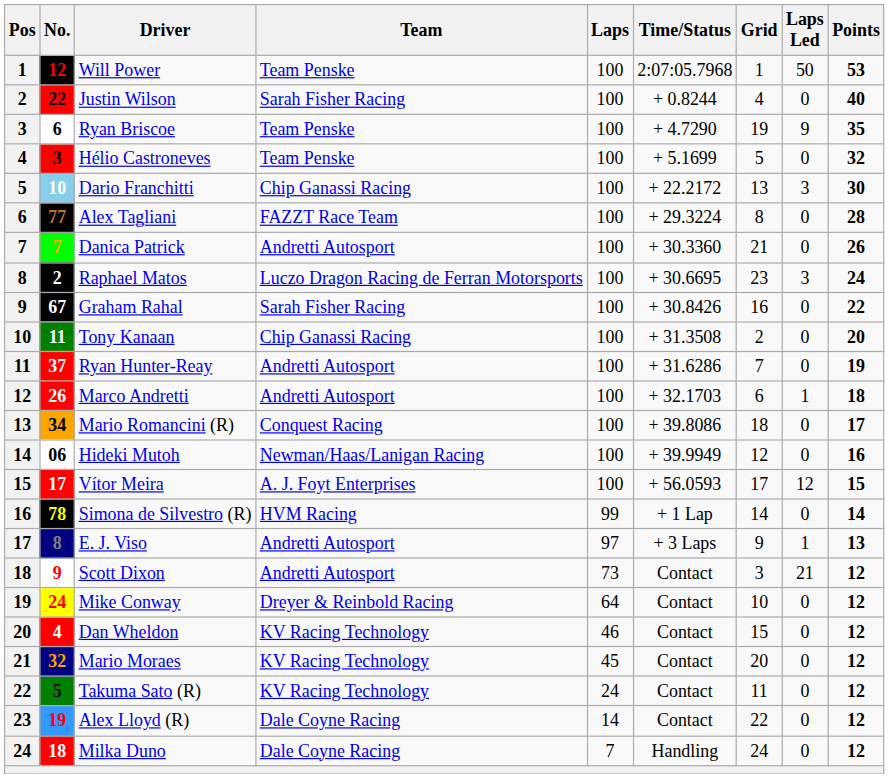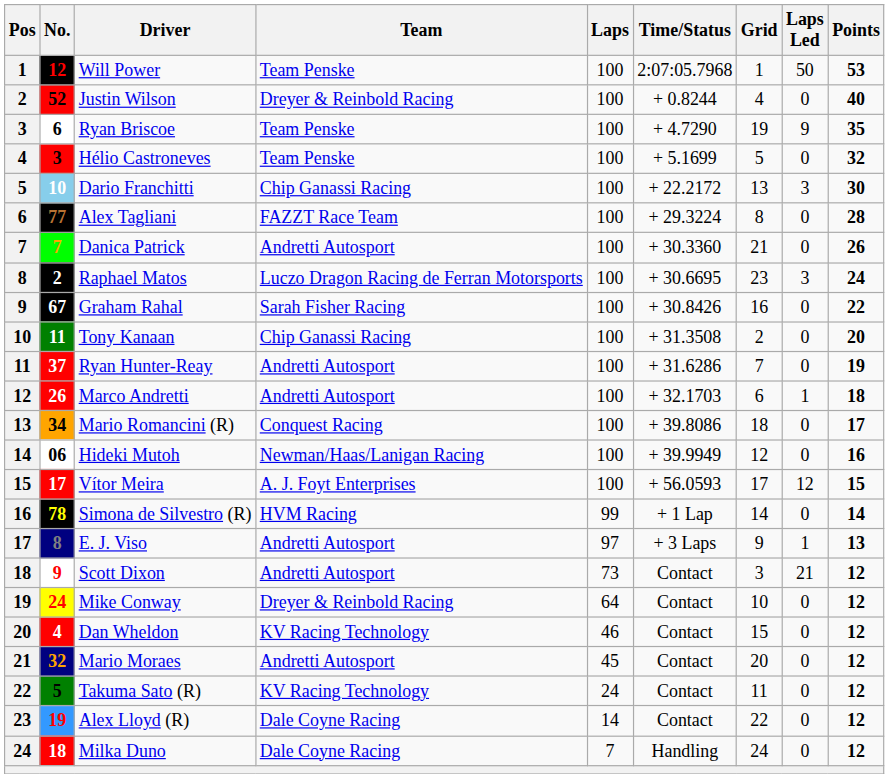Justin Wilson | No.: 22 -> 52
Justin Wilson | Team: Sarah Fisher Racing -> Dreyer & Reinbold Racing
Mario Moraes | Team: KV Racing Technology -> Andretti Autosport
